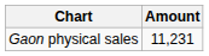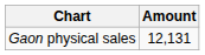Gaon physical sales | Amount: 11,231 -> 12,131
